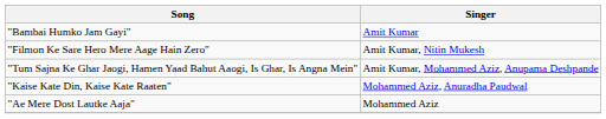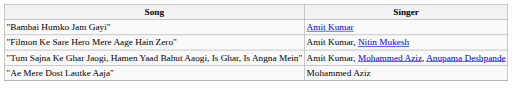- row: "Kaise Kate Din, Kaise Kate Raaten" | Mohammed Aziz, Anuradha Paudwal
